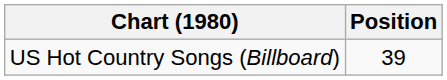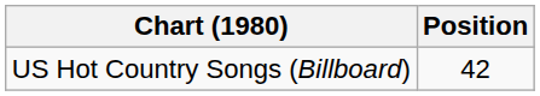US Hot Country Songs (Billboard) | Position: 39 -> 42
